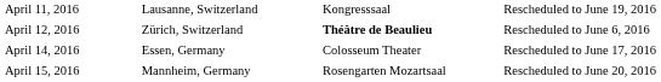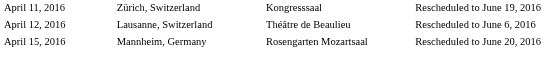April 11, 2016 | column 2: Lausanne, Switzerland -> Zürich, Switzerland
April 12, 2016 | column 2: Zürich, Switzerland -> Lausanne, Switzerland
April 12, 2016 | column 3: bold -> normal
- row: April 14, 2016 | Essen, Germany | Colosseum Theater | Rescheduled to June 17, 2016
